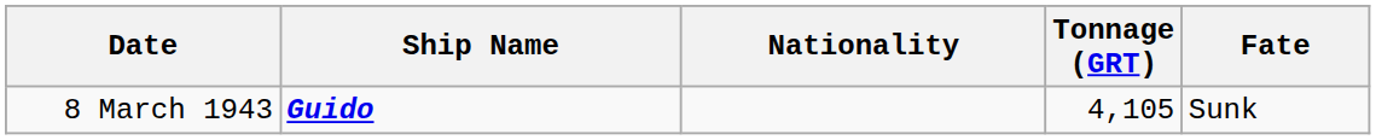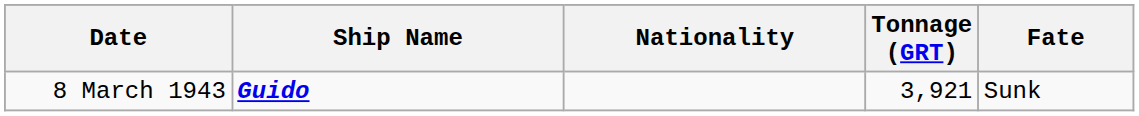8 March 1943 | Tonnage (GRT): 4,105 -> 3,921
